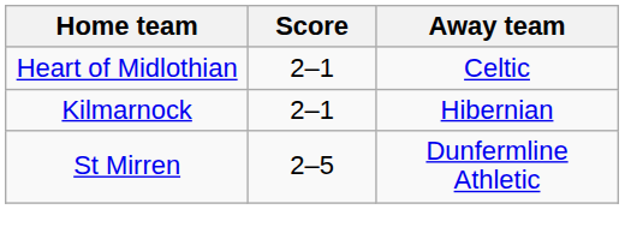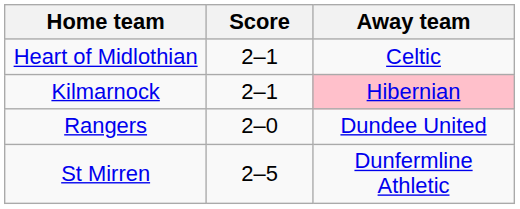Kilmarnock | Away team: no background -> pink background
+ row: Rangers | 2–0 | Dundee United
